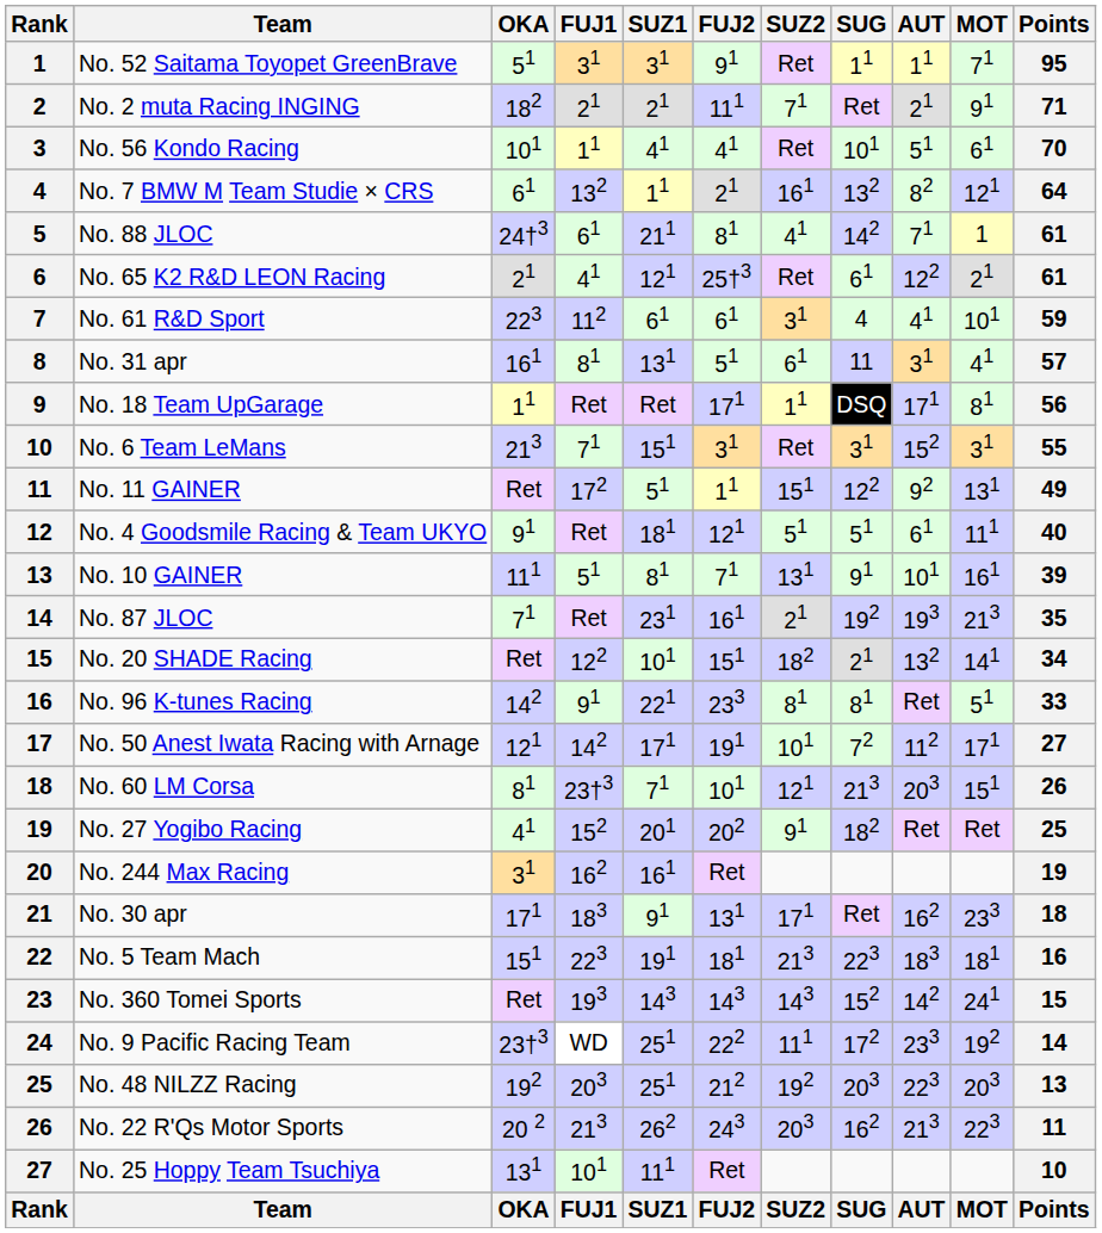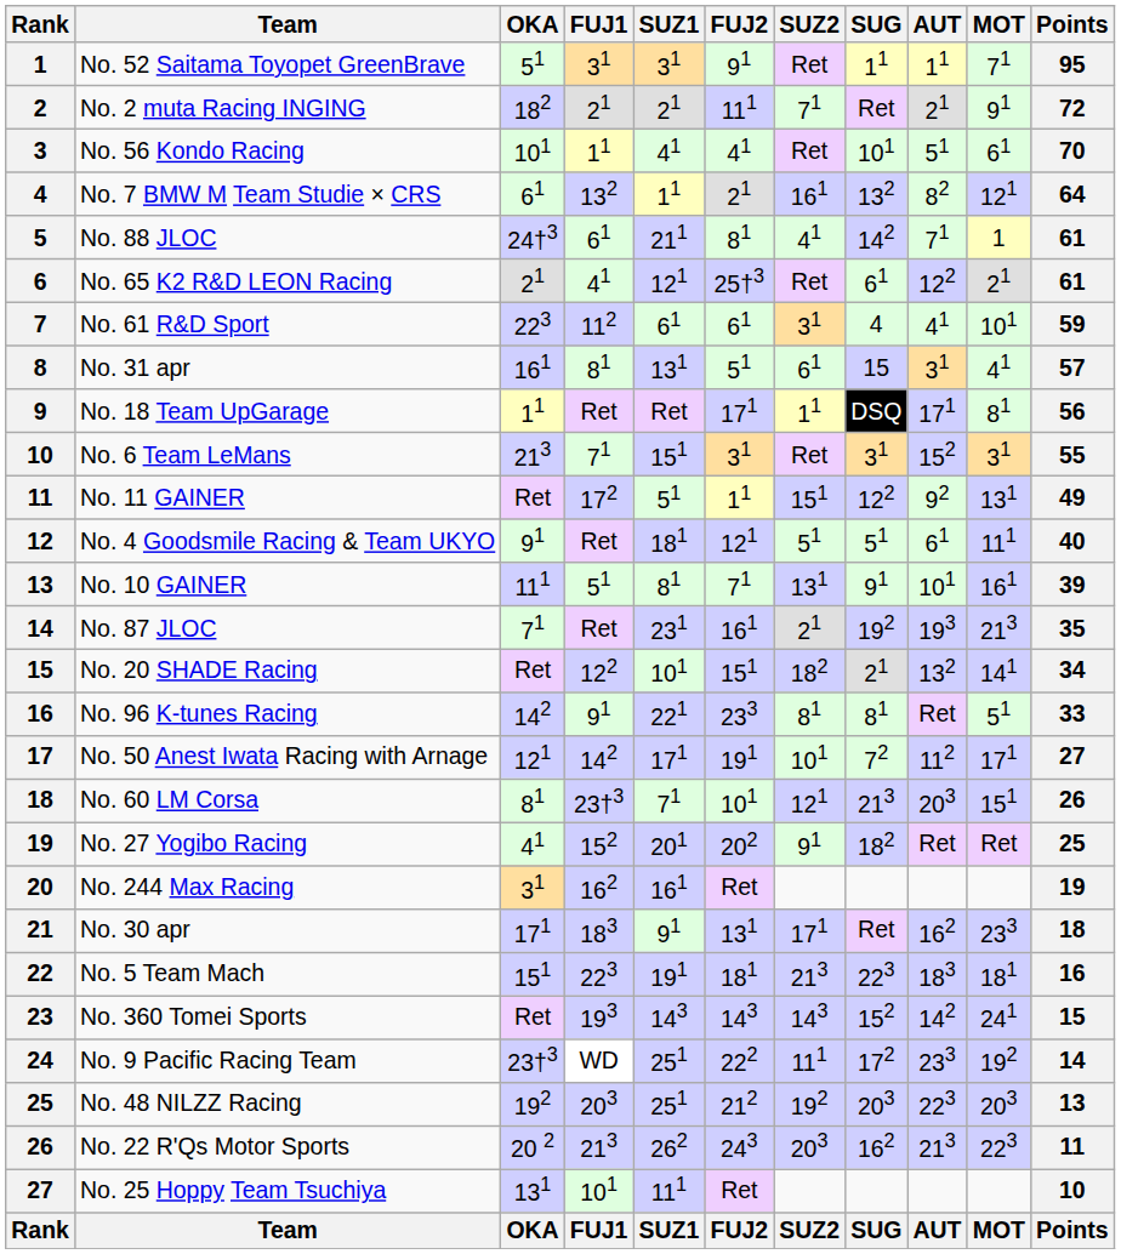No. 2 muta Racing INGING | Points: 71 -> 72
No. 31 apr | SUG: 11 -> 15
